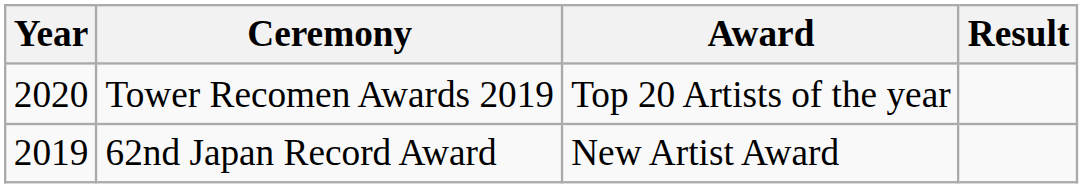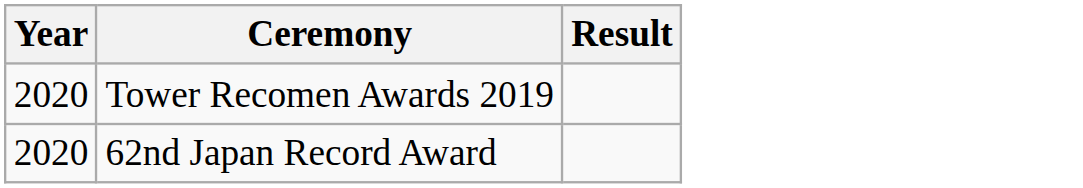- column: Award | Top 20 Artists of the year | New Artist Award
62nd Japan Record Award | Year: 2019 -> 2020
